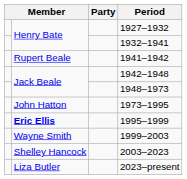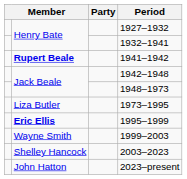1941–1942 | column 2: normal -> bold
1973–1995 | column 2: John Hatton -> Liza Butler
2023–present | column 2: Liza Butler -> John Hatton
